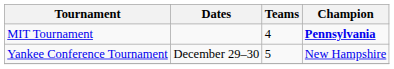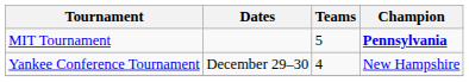MIT Tournament | Teams: 4 -> 5
Yankee Conference Tournament | Teams: 5 -> 4
